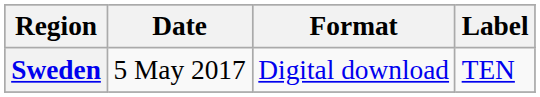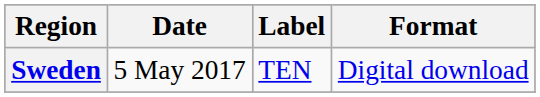columns swapped: Format <-> Label
